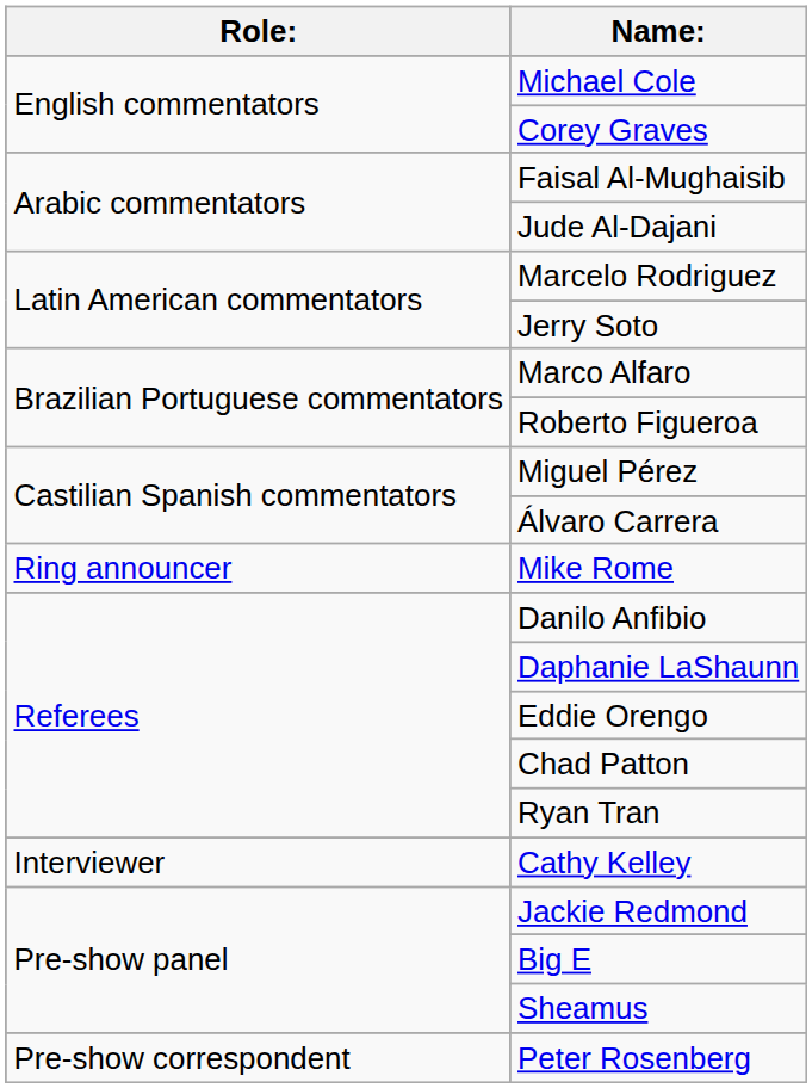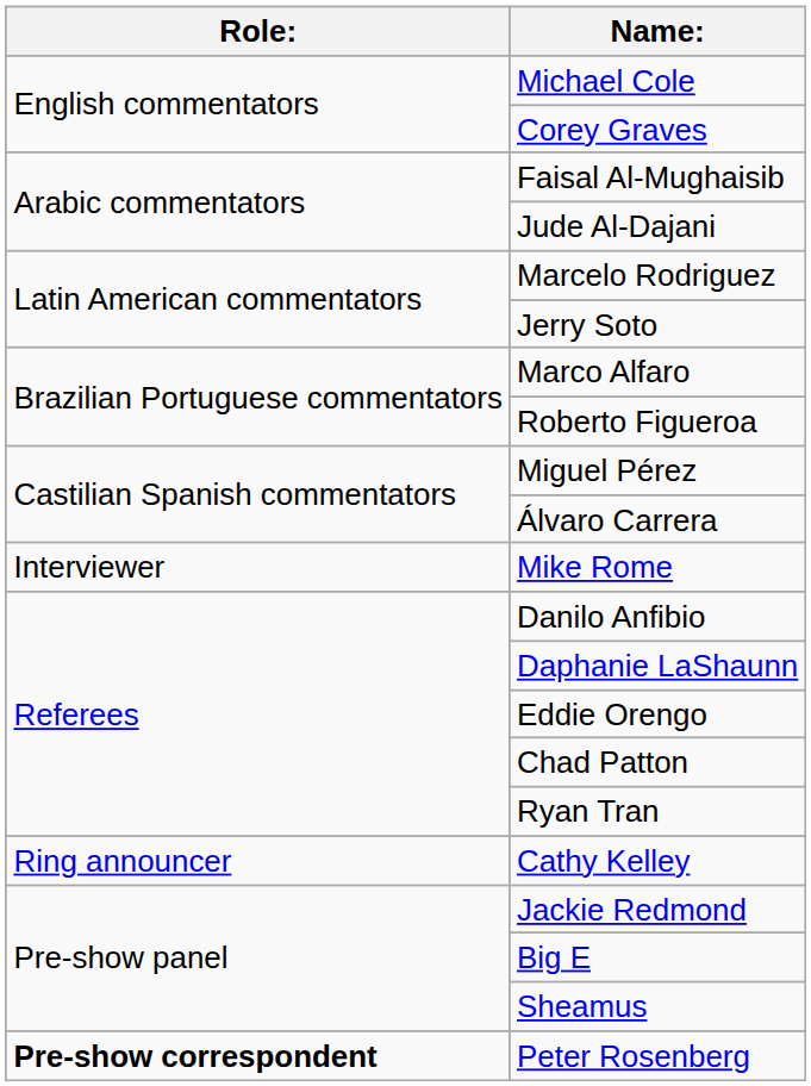Mike Rome | Role:: Ring announcer -> Interviewer
Cathy Kelley | Role:: Interviewer -> Ring announcer
Peter Rosenberg | Role:: normal -> bold
